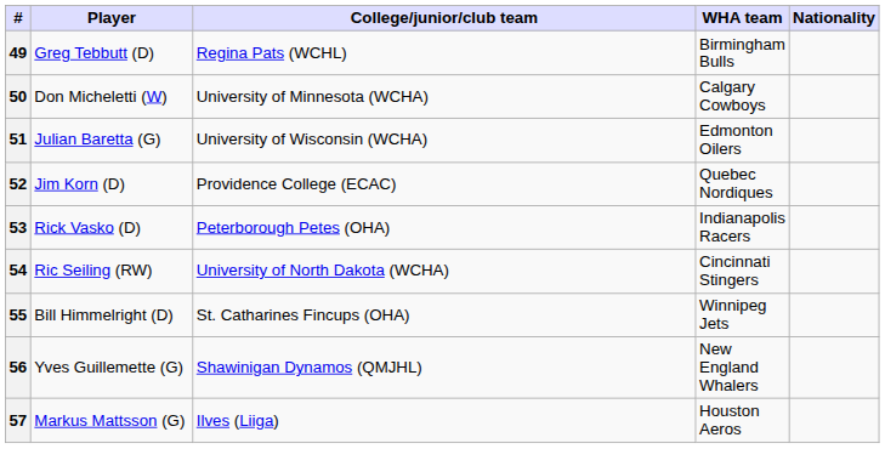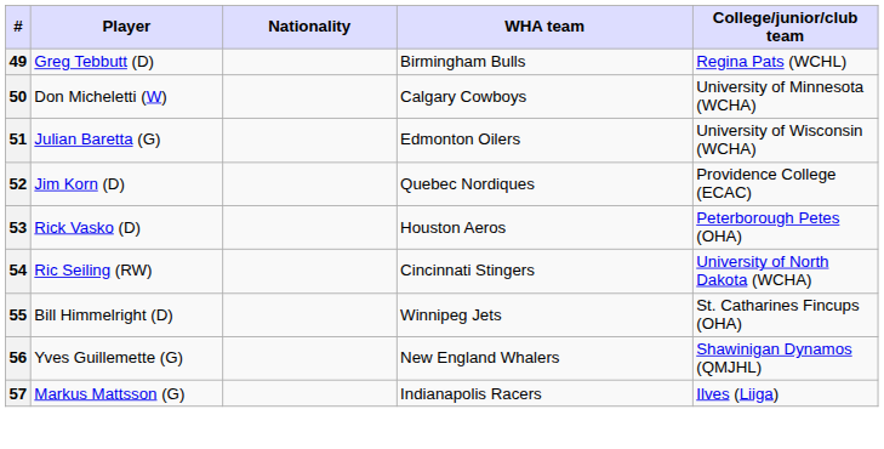columns swapped: Nationality <-> College/junior/club team
53 | WHA team: Indianapolis Racers -> Houston Aeros
57 | WHA team: Houston Aeros -> Indianapolis Racers
